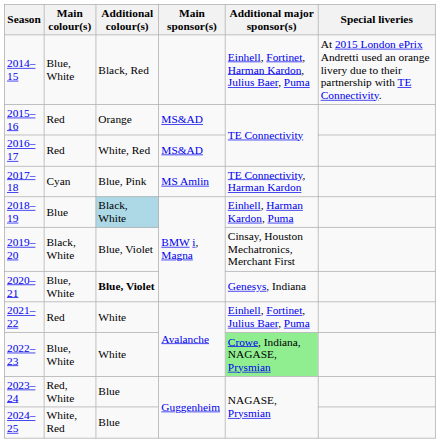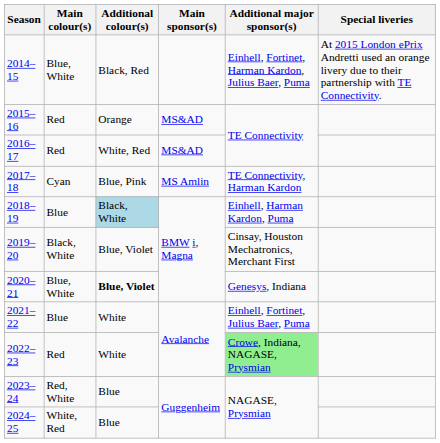2021–22 | Main colour(s): Red -> Blue
2022–23 | Main colour(s): Blue, White -> Red
